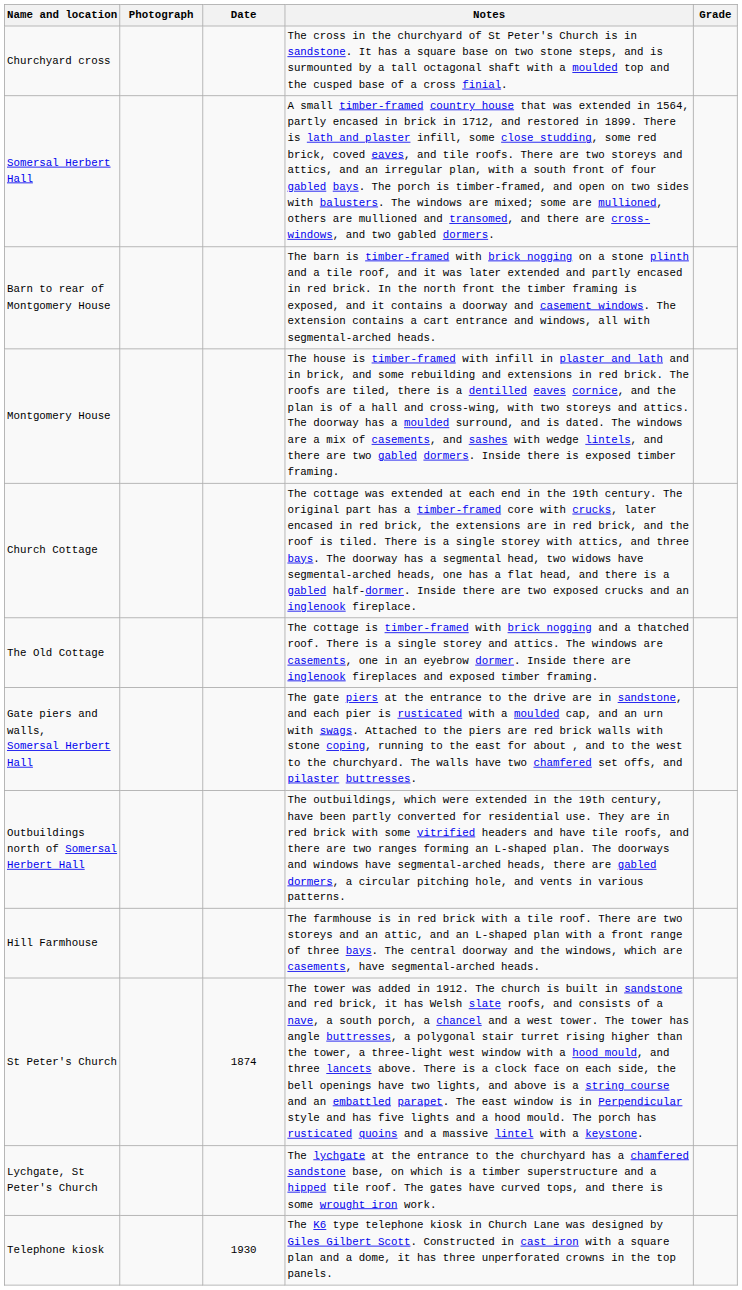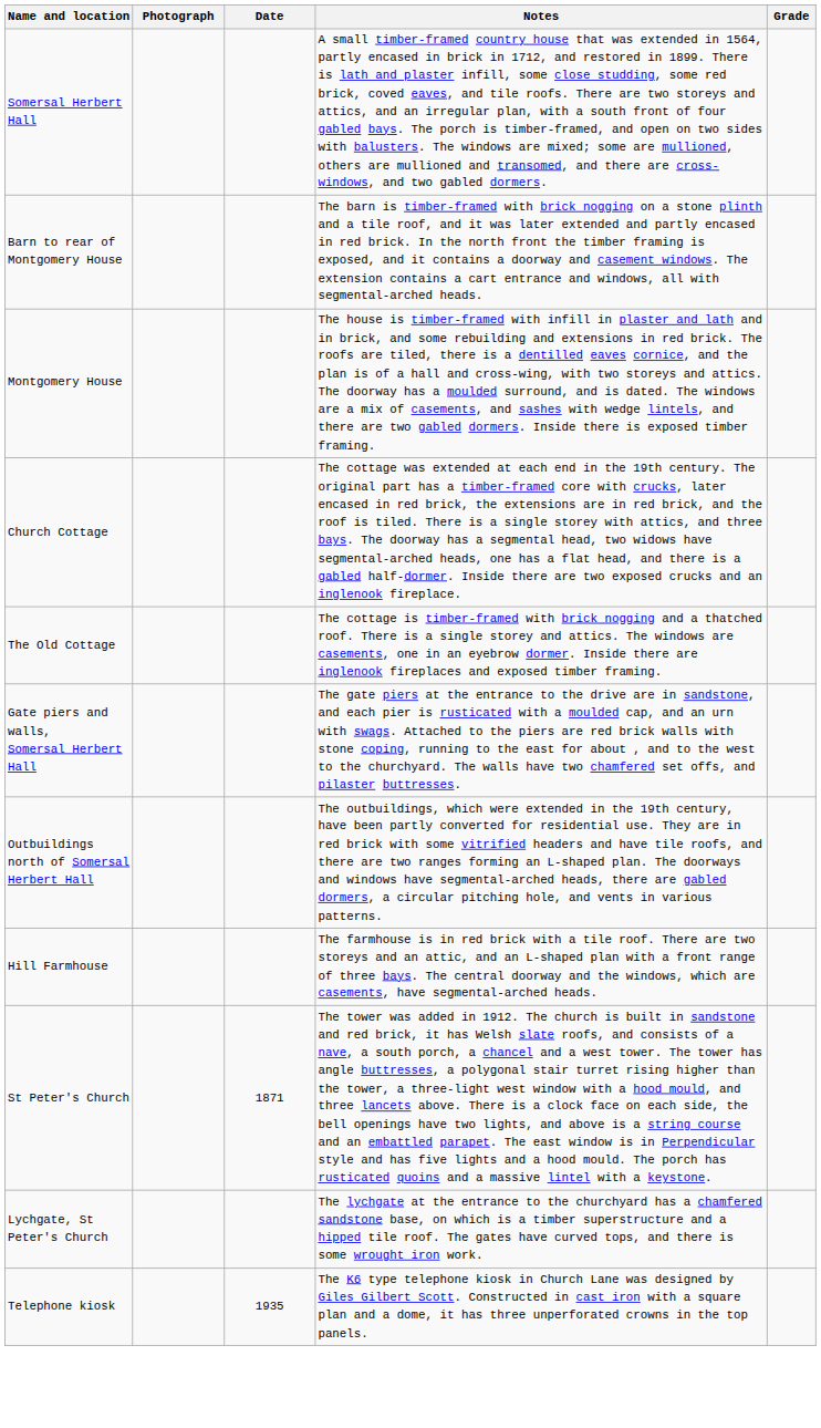- row: Churchyard cross | The cross in the churchyard of St Peter's Church is in sandstone. It has a square base on two stone steps, and is surmounted by a tall octagonal shaft with a moulded top and the cusped base of a cross finial.
St Peter's Church | Date: 1874 -> 1871
Telephone kiosk | Date: 1930 -> 1935
